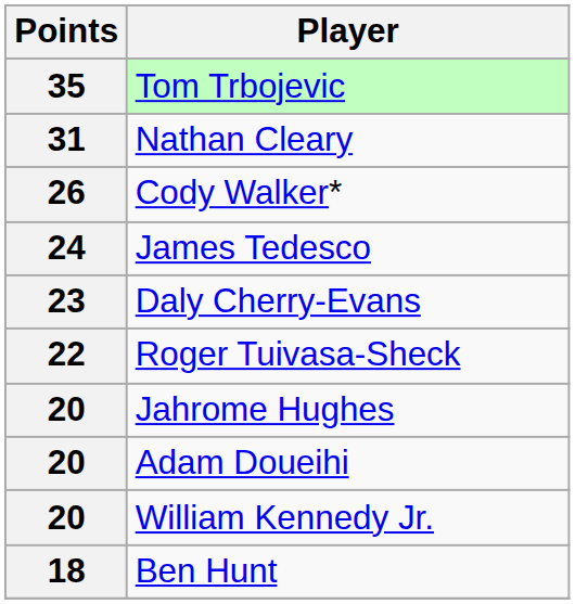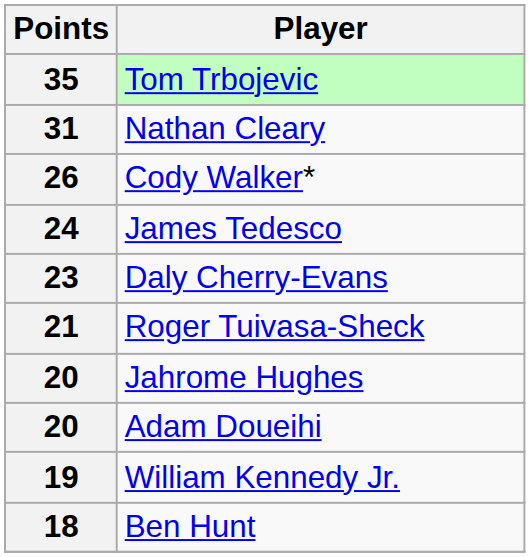Roger Tuivasa-Sheck | Points: 22 -> 21
William Kennedy Jr. | Points: 20 -> 19
